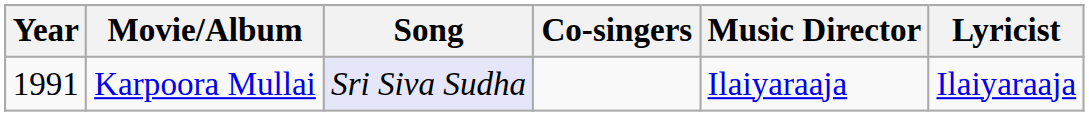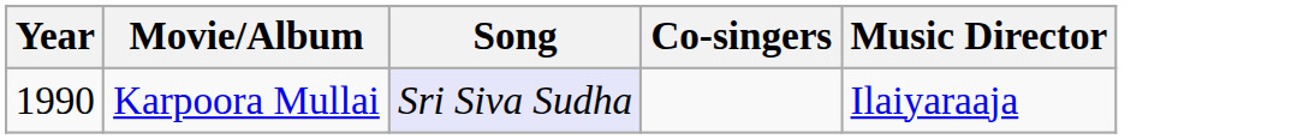- column: Lyricist | Ilaiyaraaja
Karpoora Mullai | Year: 1991 -> 1990
